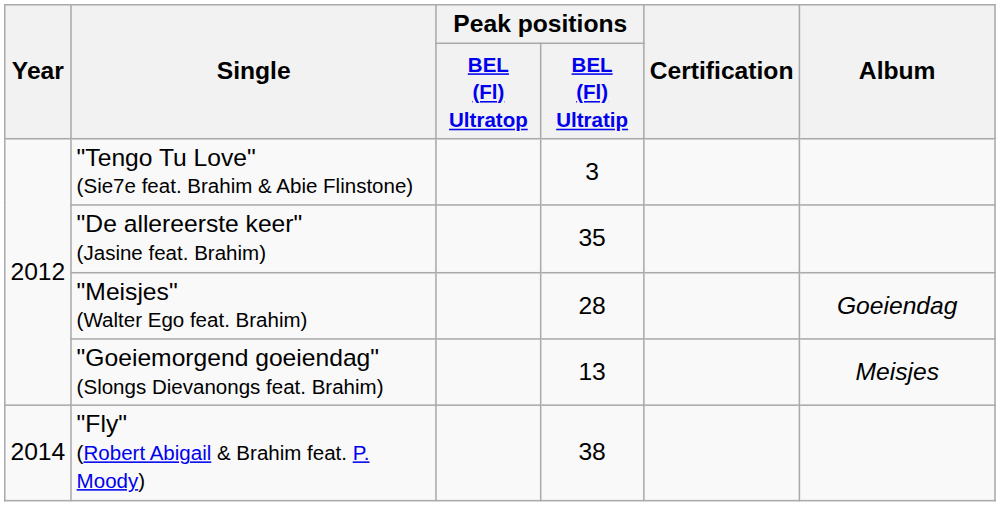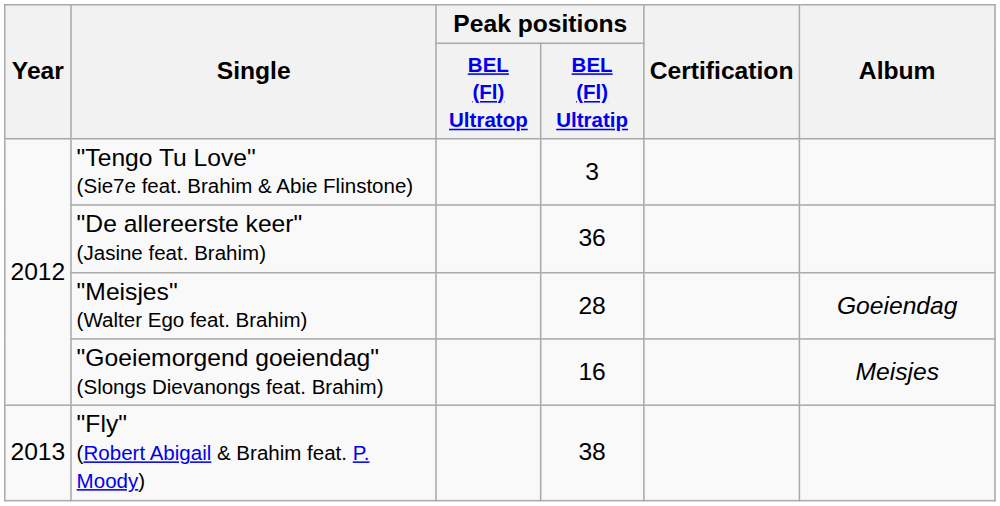"De allereerste keer" (Jasine feat. Brahim) | Peak positions / BEL (Fl) Ultratip: 35 -> 36
"Goeiemorgend goeiendag" (Slongs Dievanongs feat. Brahim) | Peak positions / BEL (Fl) Ultratip: 13 -> 16
"Fly" (Robert Abigail & Brahim feat. P. Moody) | Year: 2014 -> 2013
